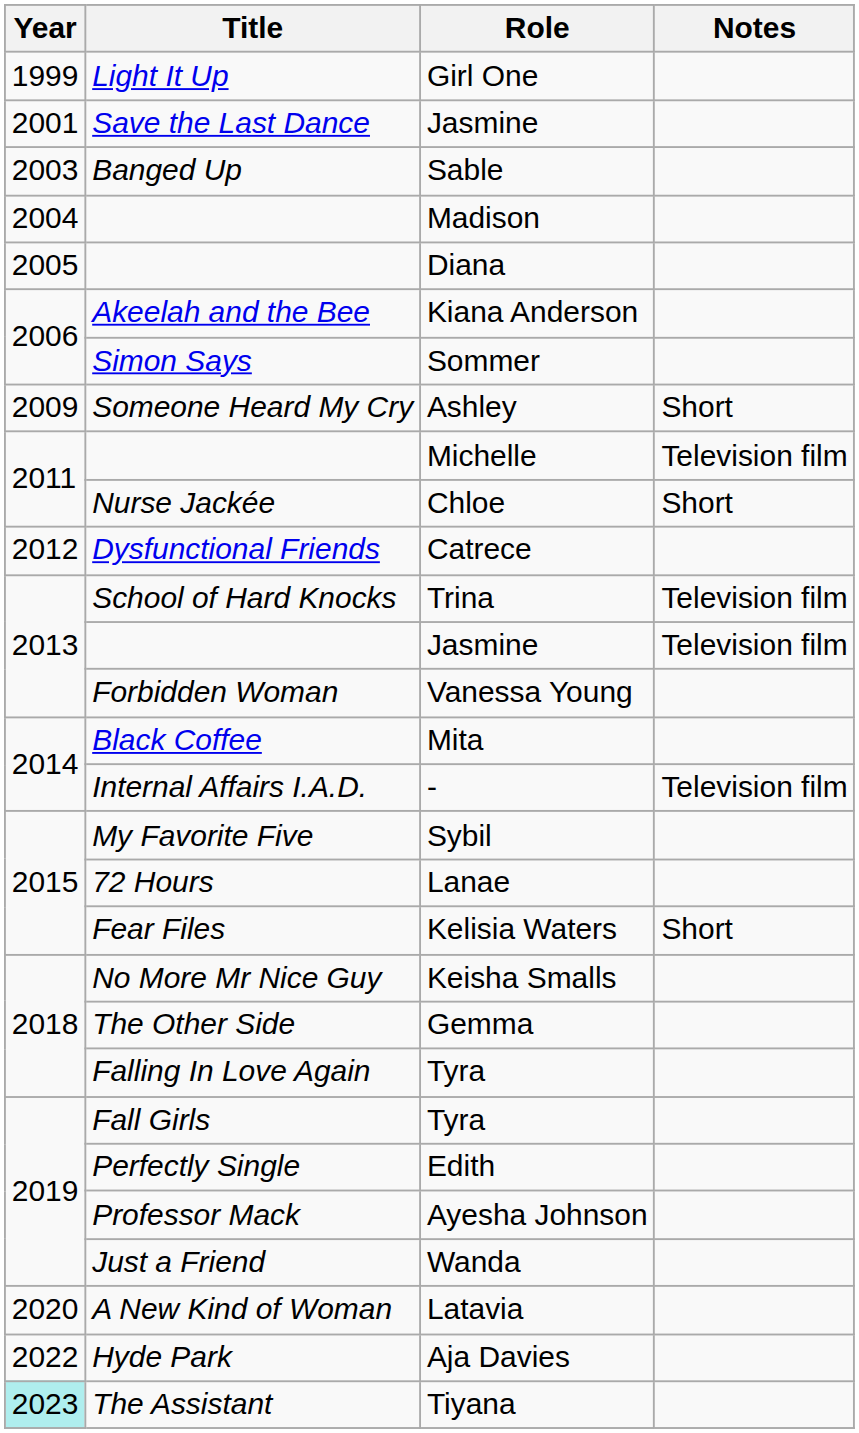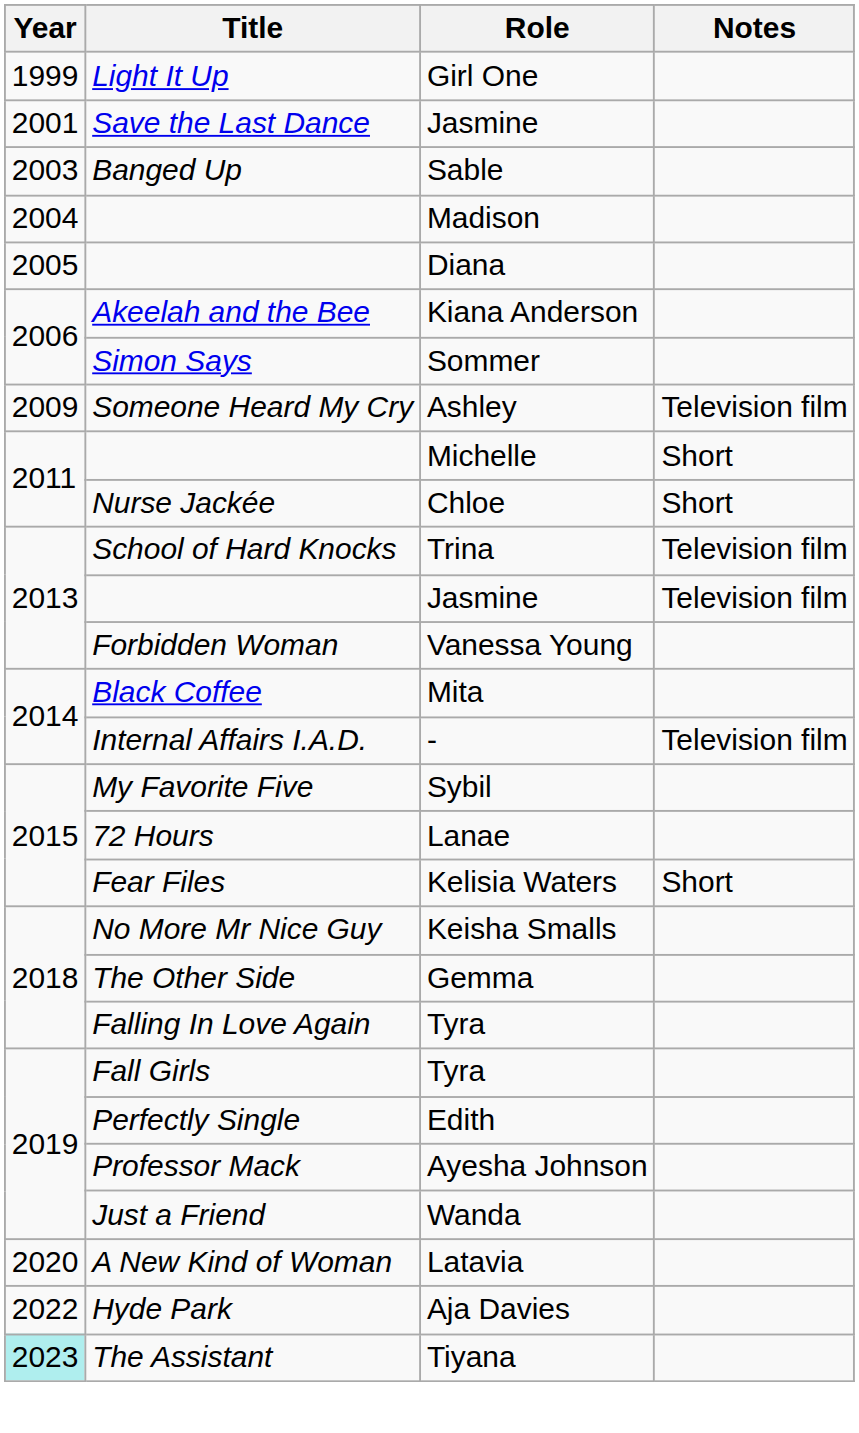Ashley | Notes: Short -> Television film
Michelle | Notes: Television film -> Short
- row: 2012 | Dysfunctional Friends | Catrece
